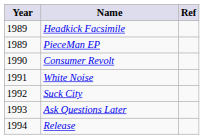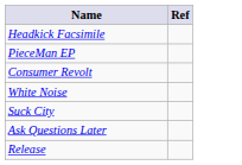- column: Year | 1989 | 1989 | 1990 | 1991 | 1992 | 1993 | 1994
